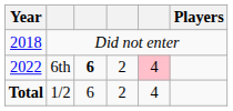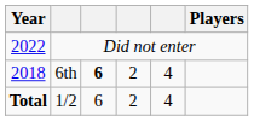Did not enter | Year: 2018 -> 2022
6th | Year: 2022 -> 2018
6th | column 5: pink background -> no background
